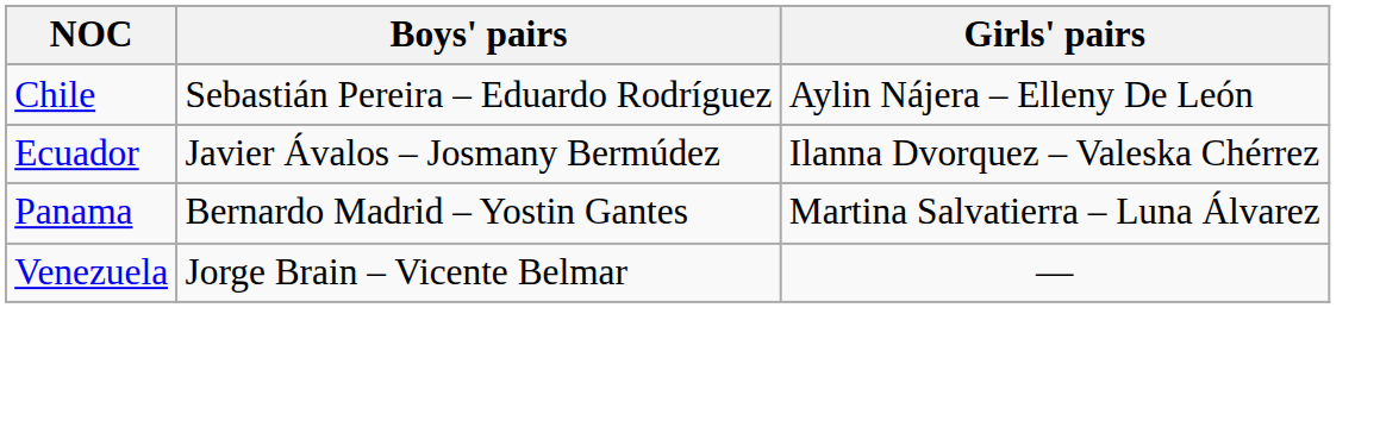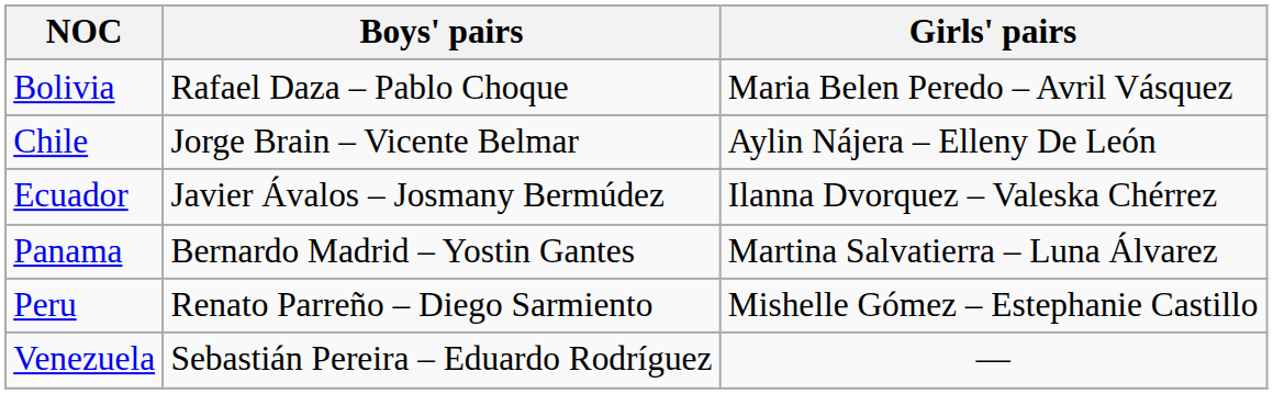+ row: Bolivia | Rafael Daza – Pablo Choque | Maria Belen Peredo – Avril Vásquez
Chile | Boys' pairs: Sebastián Pereira – Eduardo Rodríguez -> Jorge Brain – Vicente Belmar
+ row: Peru | Renato Parreño – Diego Sarmiento | Mishelle Gómez – Estephanie Castillo
Venezuela | Boys' pairs: Jorge Brain – Vicente Belmar -> Sebastián Pereira – Eduardo Rodríguez
